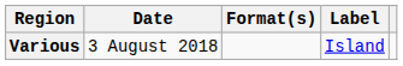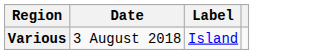- column: Format(s)
